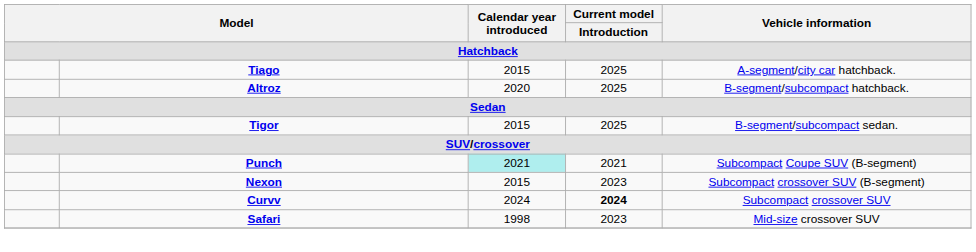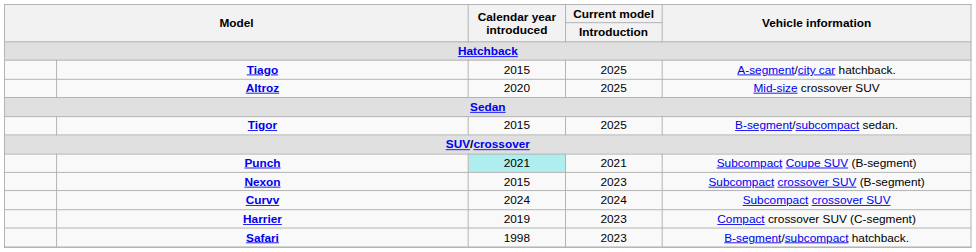Altroz | Vehicle information: B-segment/subcompact hatchback. -> Mid-size crossover SUV
Curvv | Current model / Introduction: bold -> normal
+ row: Harrier | 2019 | 2023 | Compact crossover SUV (C-segment)
Safari | Vehicle information: Mid-size crossover SUV -> B-segment/subcompact hatchback.
